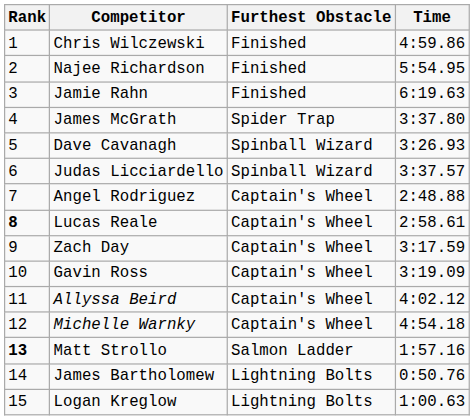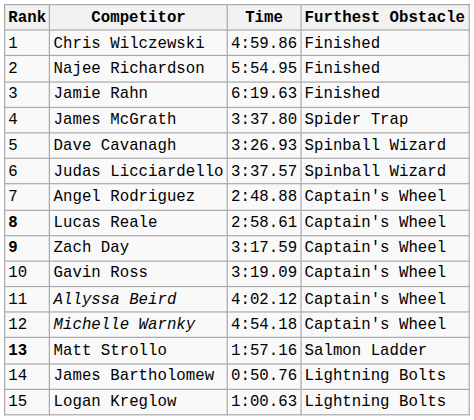columns swapped: Time <-> Furthest Obstacle
Zach Day | Rank: normal -> bold
